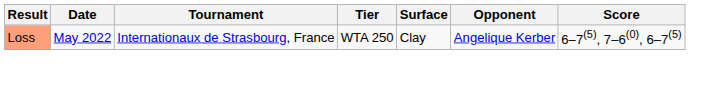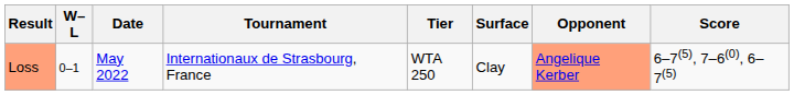+ column: W–L | 0–1
Loss | Opponent: no background -> lightsalmon background
